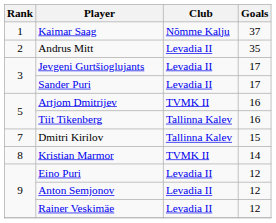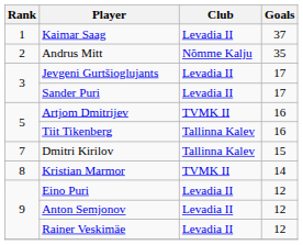Kaimar Saag | Club: Nõmme Kalju -> Levadia II
Andrus Mitt | Club: Levadia II -> Nõmme Kalju
